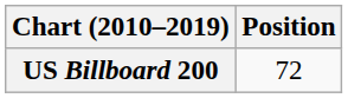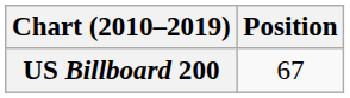US Billboard 200 | Position: 72 -> 67
